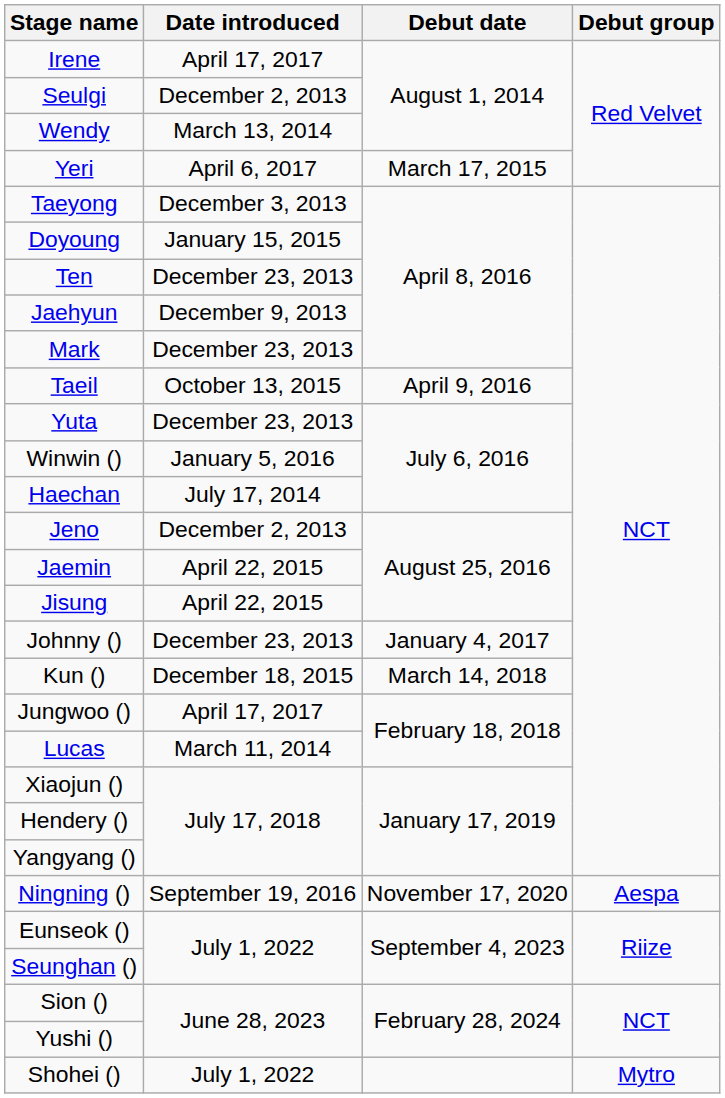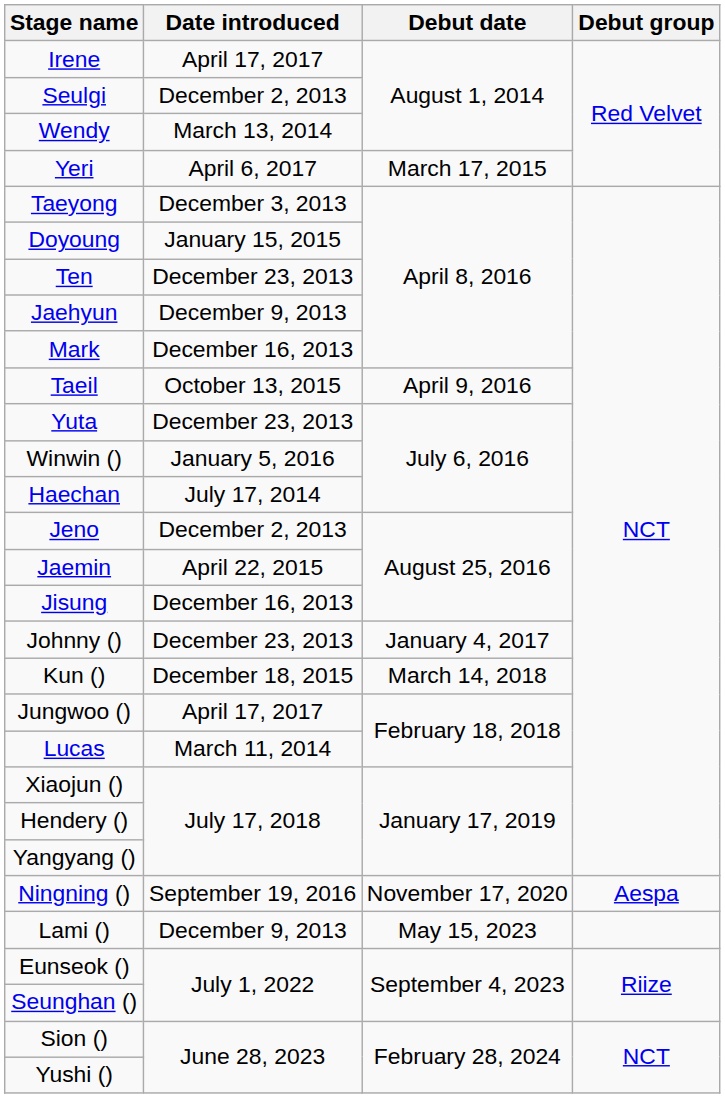Mark | Date introduced: December 23, 2013 -> December 16, 2013
Jisung | Date introduced: April 22, 2015 -> December 16, 2013
+ row: Lami () | December 9, 2013 | May 15, 2023
- row: Shohei () | July 1, 2022 | Mytro
